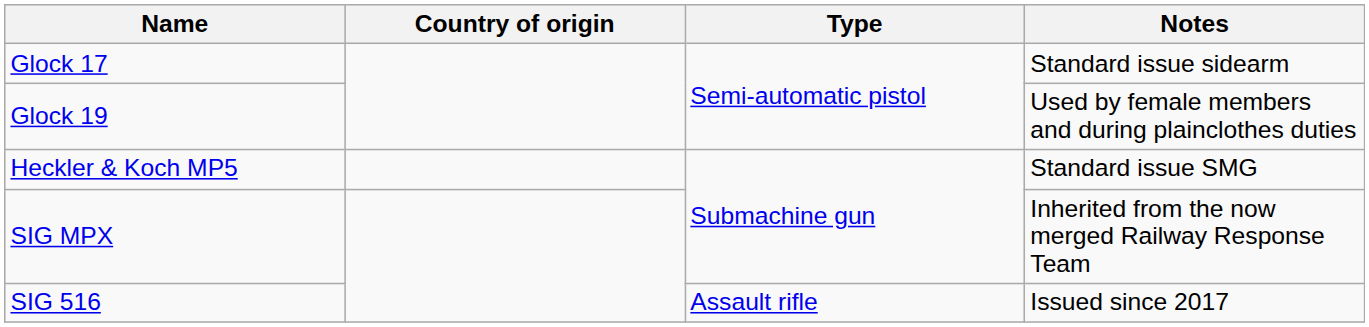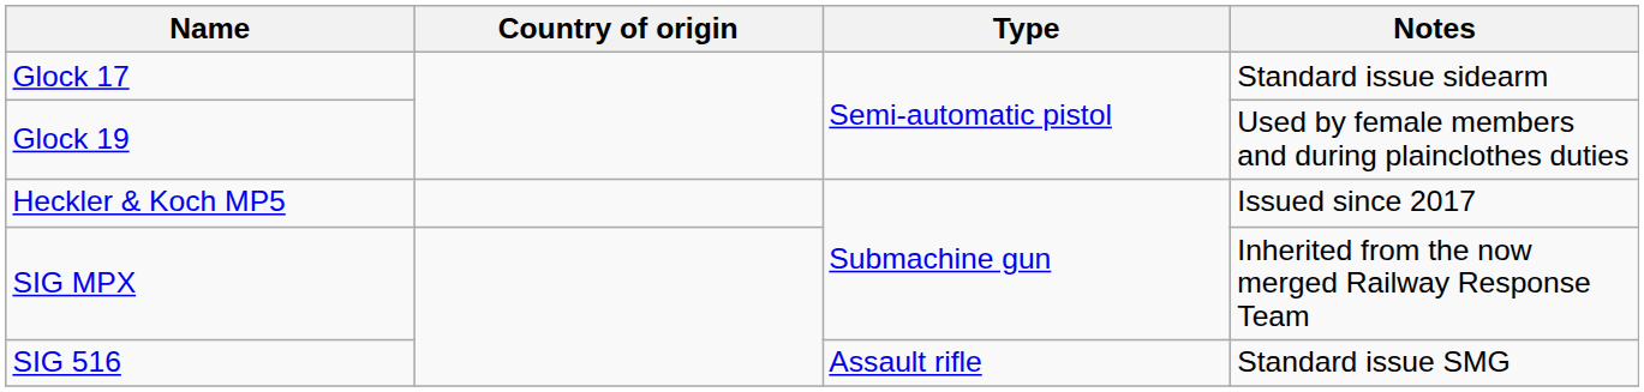Heckler & Koch MP5 | Notes: Standard issue SMG -> Issued since 2017
SIG 516 | Notes: Issued since 2017 -> Standard issue SMG
